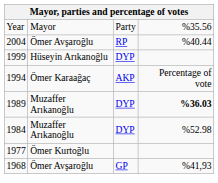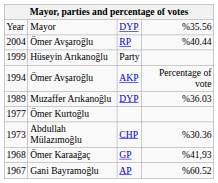Year | column 3: Party -> DYP
1999 | column 3: DYP -> Party
1994 | column 2: Ömer Karaağaç -> Ömer Avşaroğlu
1989 | column 4: bold -> normal
- row: 1984 | Muzaffer Arıkanoğlu | DYP | %52.98
+ row: 1973 | Abdullah Mülazımoğlu | CHP | %30.36
1968 | column 2: Ömer Avşaroğlu -> Ömer Karaağaç
+ row: 1967 | Gani Bayramoğlu | AP | %60.52
